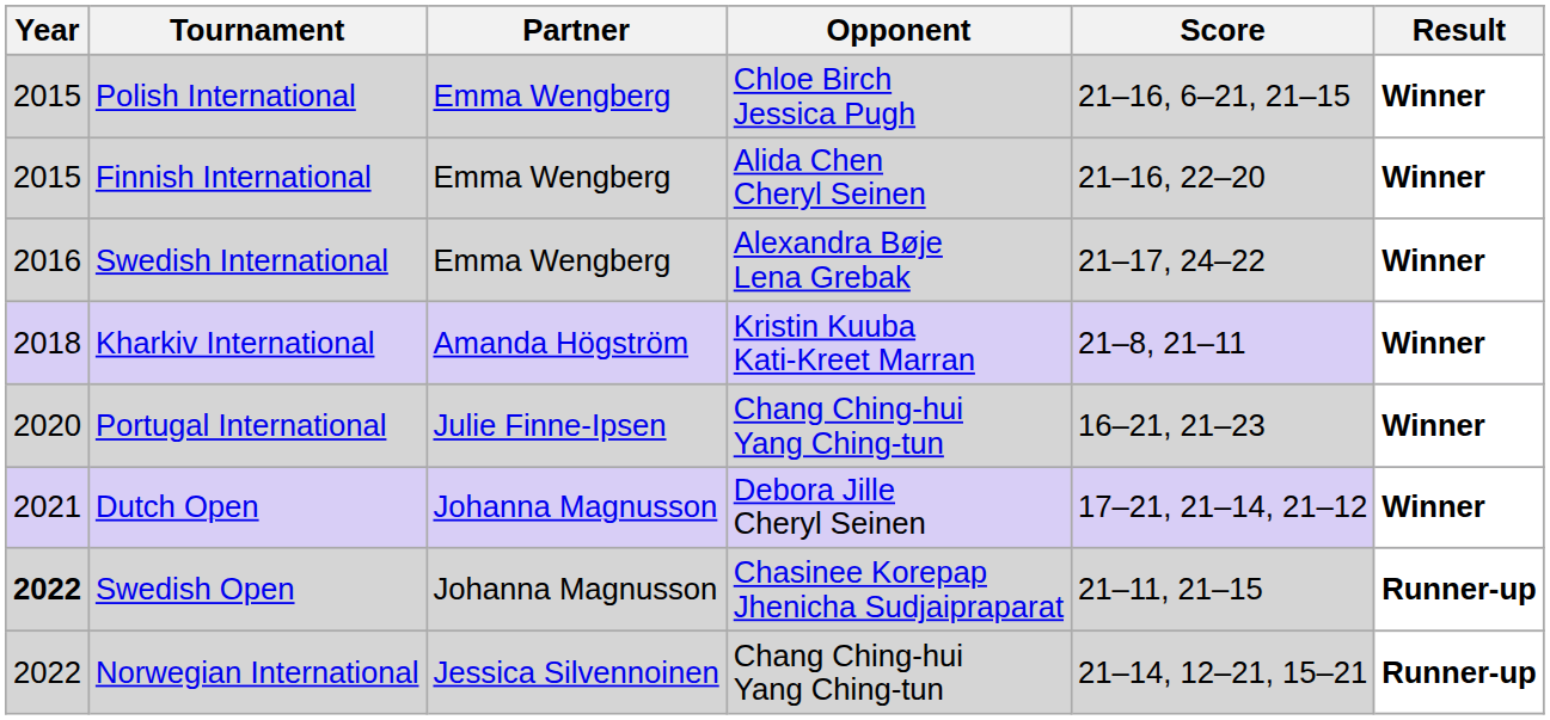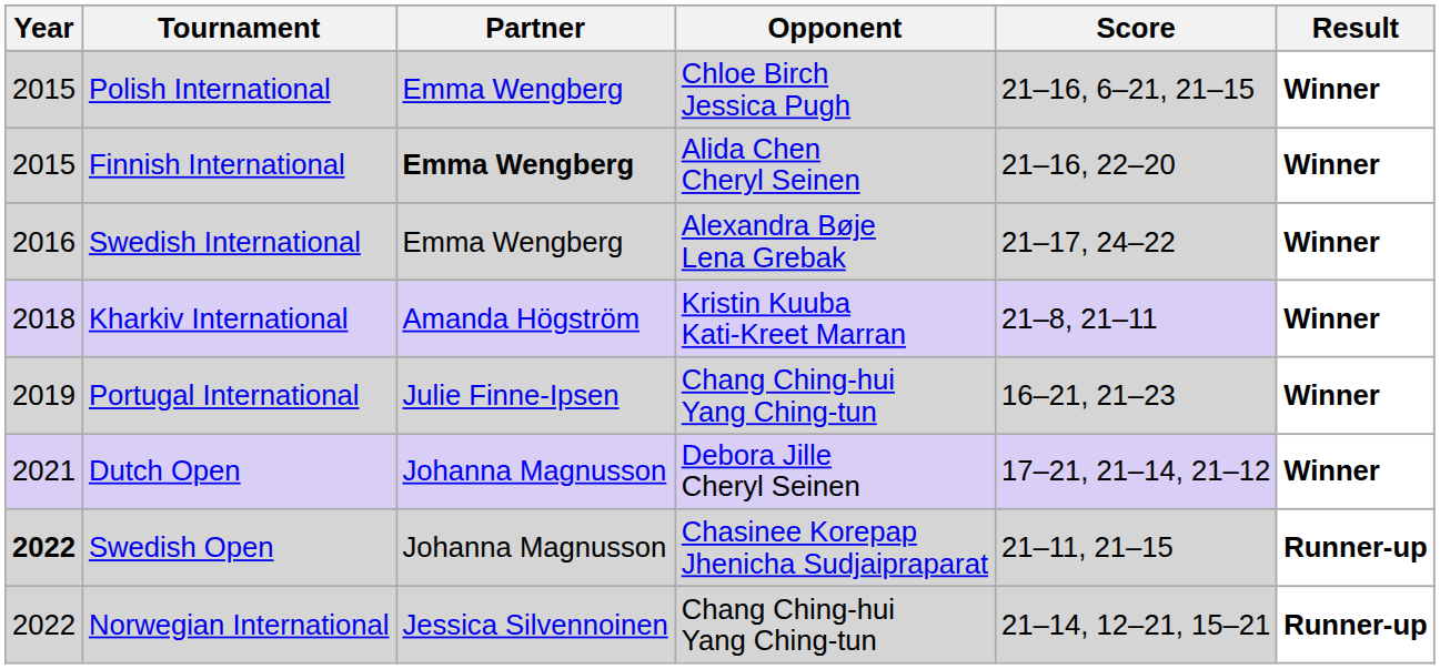Finnish International | Partner: normal -> bold
Portugal International | Year: 2020 -> 2019
